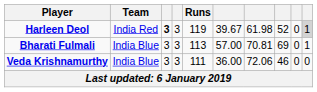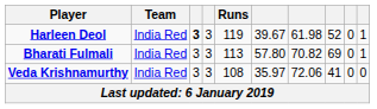Harleen Deol | column 10: lightgrey background -> no background
Bharati Fulmali | Team: India Blue -> India Red
Bharati Fulmali | column 6: 57.00 -> 57.80
Bharati Fulmali | column 7: 70.81 -> 70.82
Veda Krishnamurthy | Team: India Blue -> India Red
Veda Krishnamurthy | Runs: 111 -> 108
Veda Krishnamurthy | column 6: 36.00 -> 35.97
Veda Krishnamurthy | column 8: 46 -> 41
